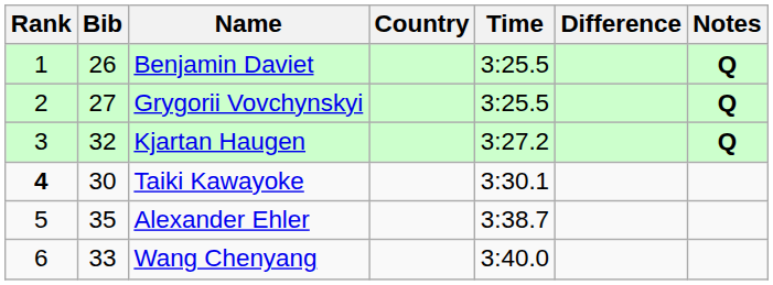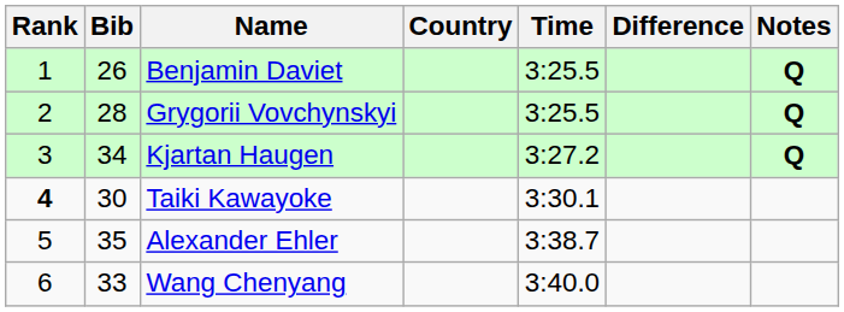Grygorii Vovchynskyi | Bib: 27 -> 28
Kjartan Haugen | Bib: 32 -> 34
